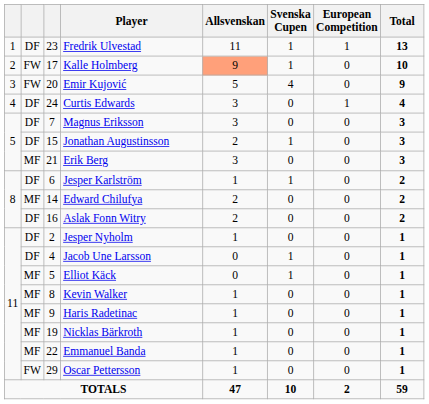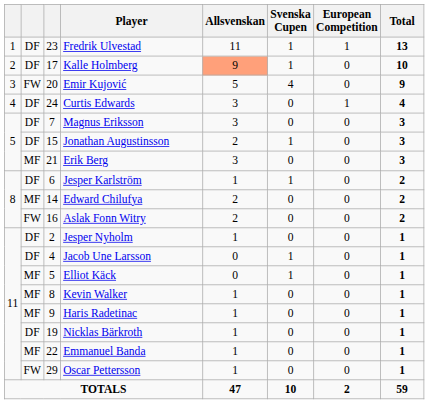Kalle Holmberg | column 2: FW -> DF
Aslak Fonn Witry | column 2: DF -> FW
Nicklas Bärkroth | column 2: MF -> DF
